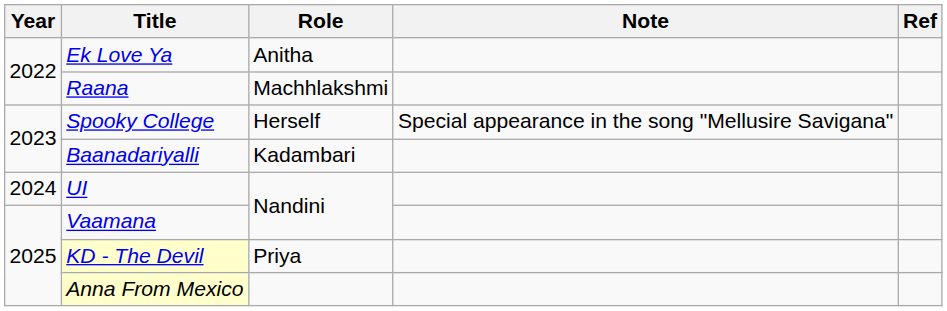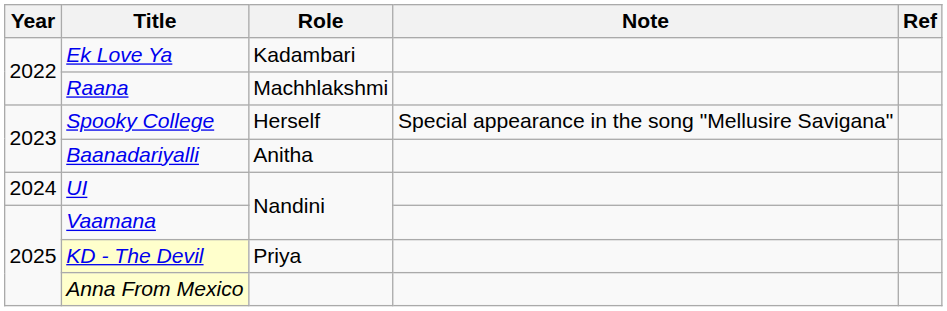Ek Love Ya | Role: Anitha -> Kadambari
Baanadariyalli | Role: Kadambari -> Anitha
